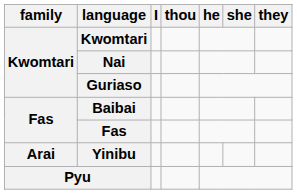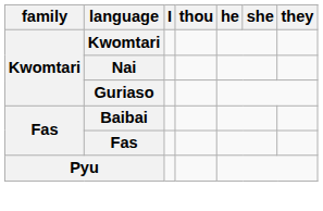- row: Arai | Yinibu
